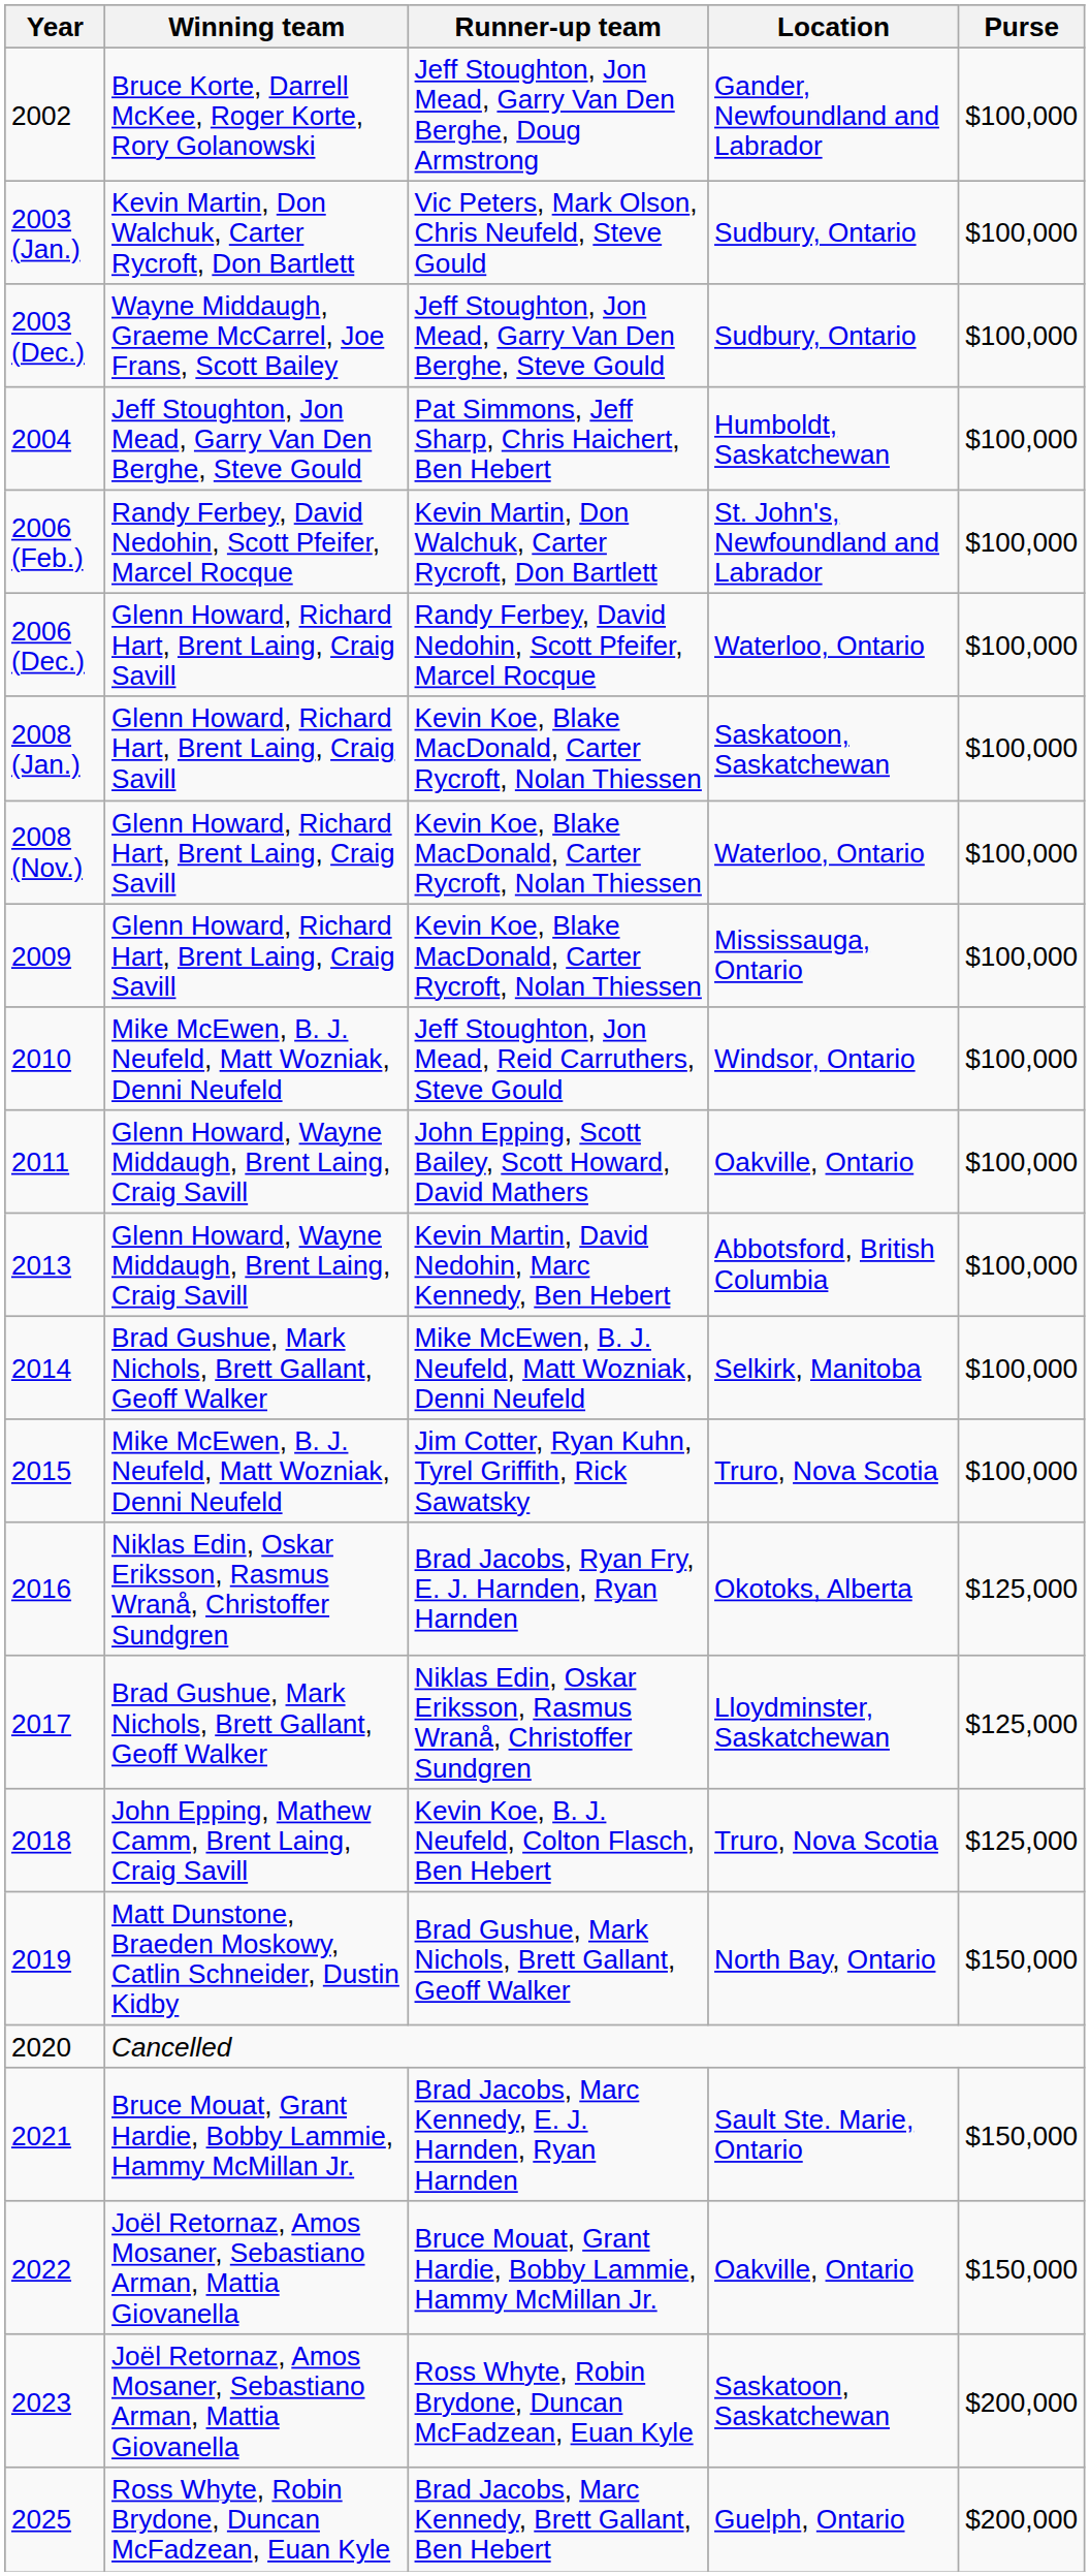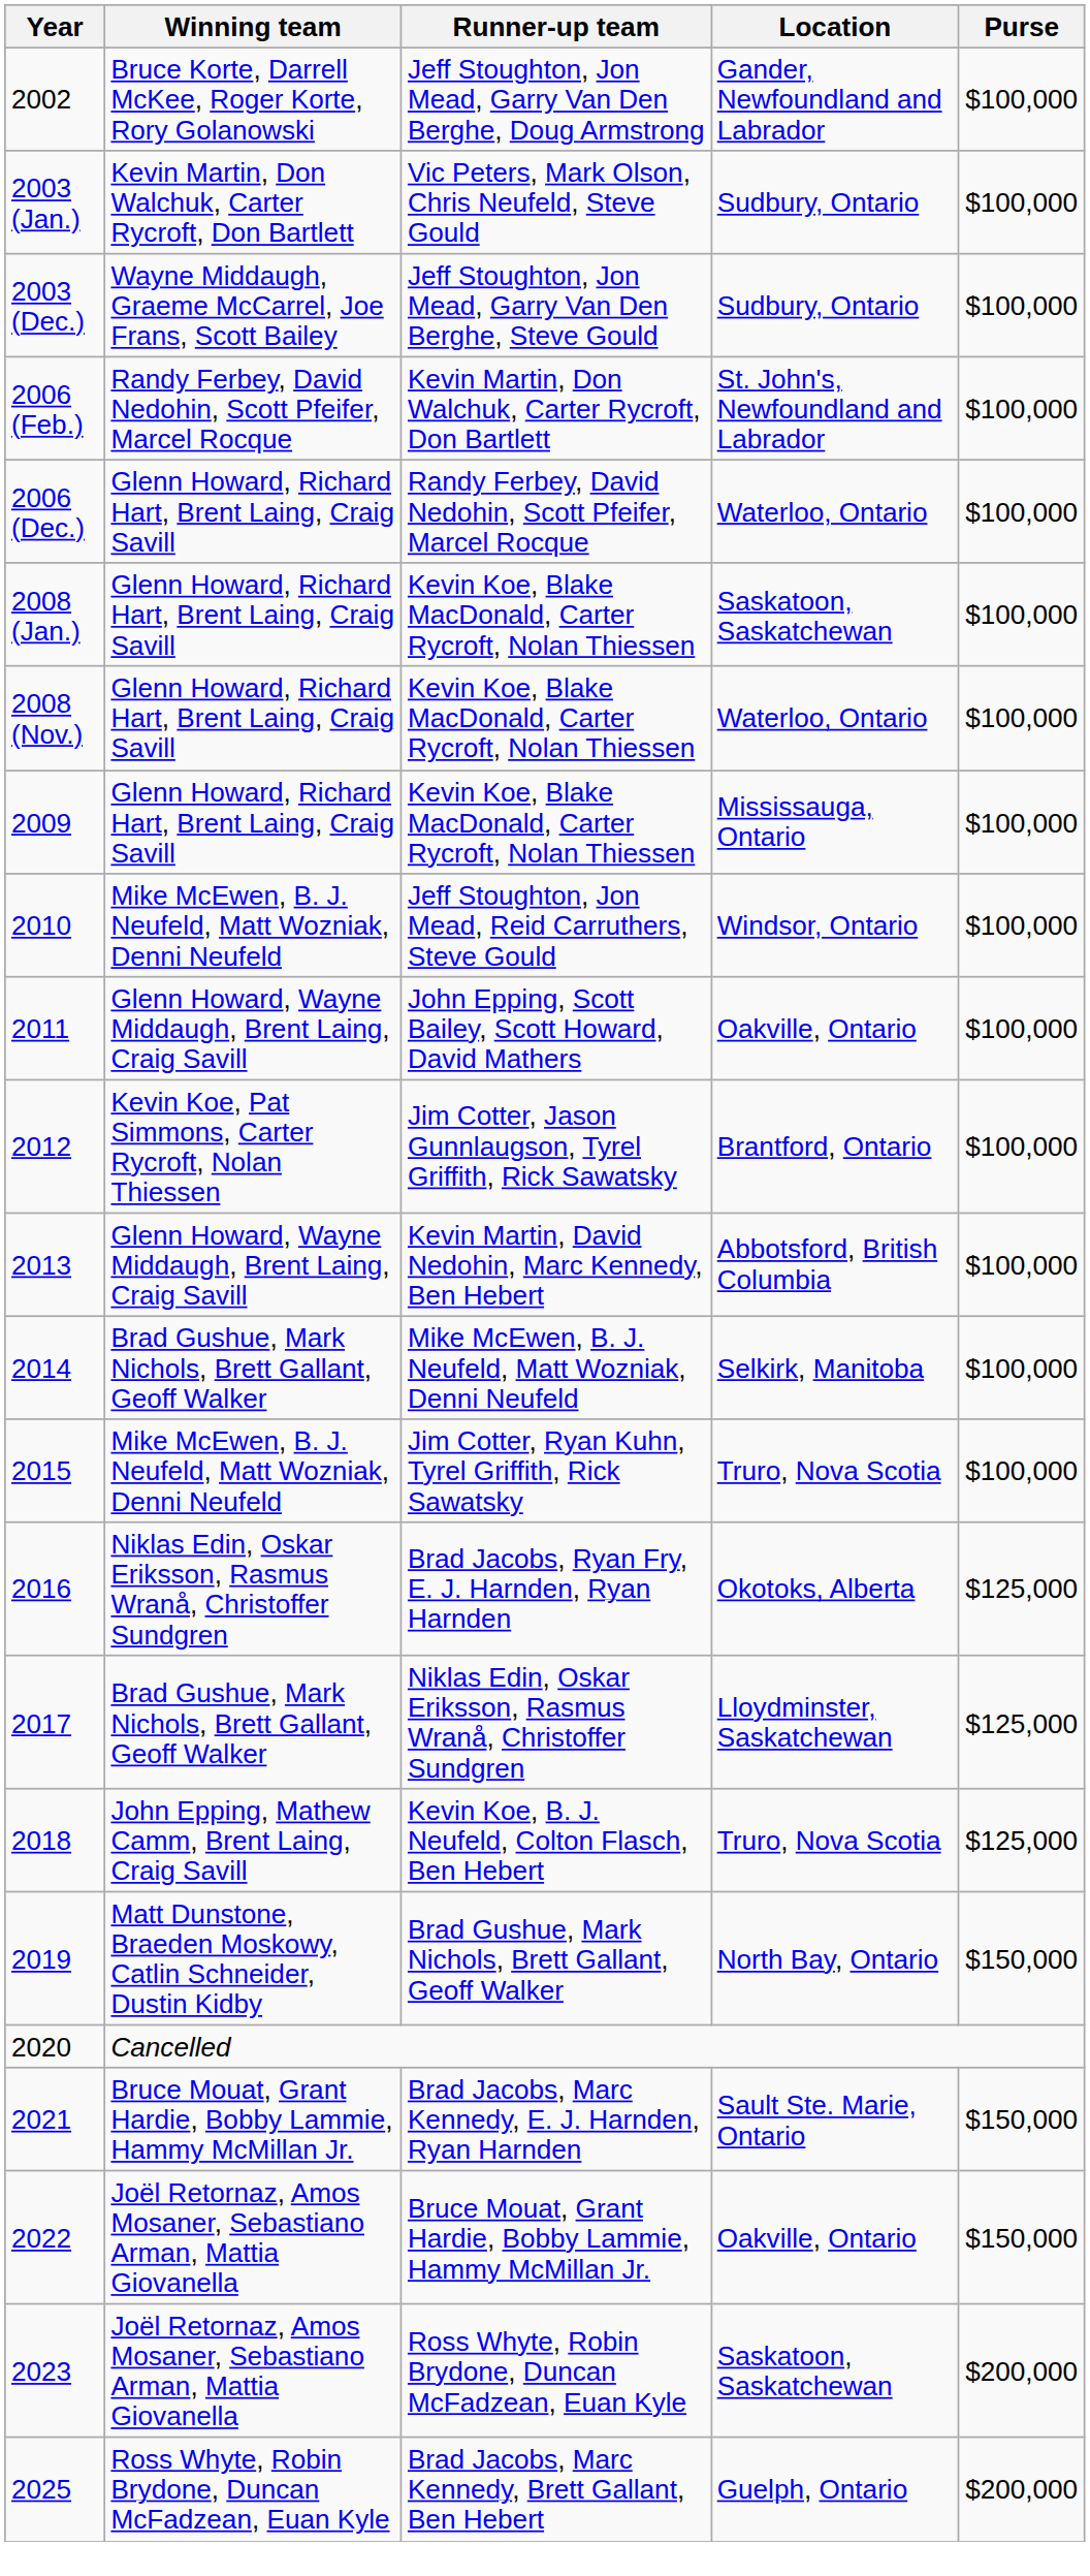- row: 2004 | Jeff Stoughton, Jon Mead, Garry Van Den Berghe, Steve Gould | Pat Simmons, Jeff Sharp, Chris Haichert, Ben Hebert | Humboldt, Saskatchewan | $100,000
+ row: 2012 | Kevin Koe, Pat Simmons, Carter Rycroft, Nolan Thiessen | Jim Cotter, Jason Gunnlaugson, Tyrel Griffith, Rick Sawatsky | Brantford, Ontario | $100,000
